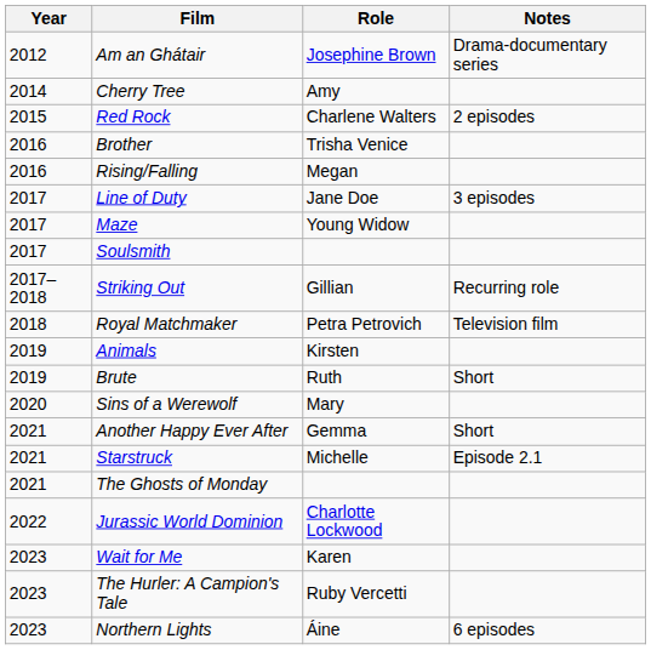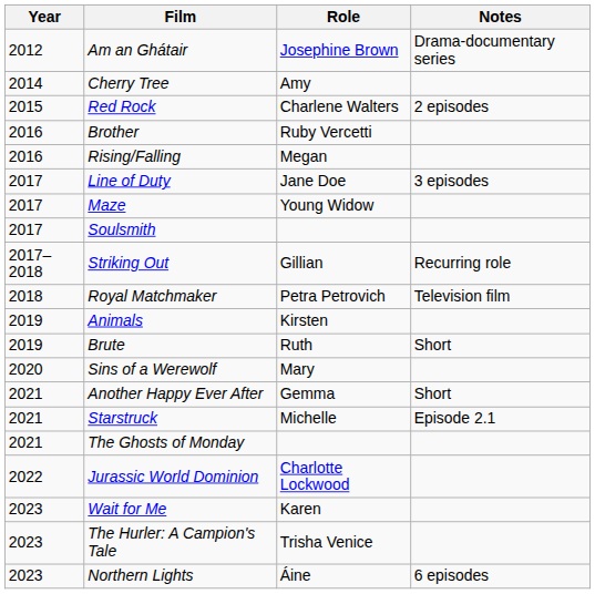Brother | Role: Trisha Venice -> Ruby Vercetti
The Hurler: A Campion's Tale | Role: Ruby Vercetti -> Trisha Venice
